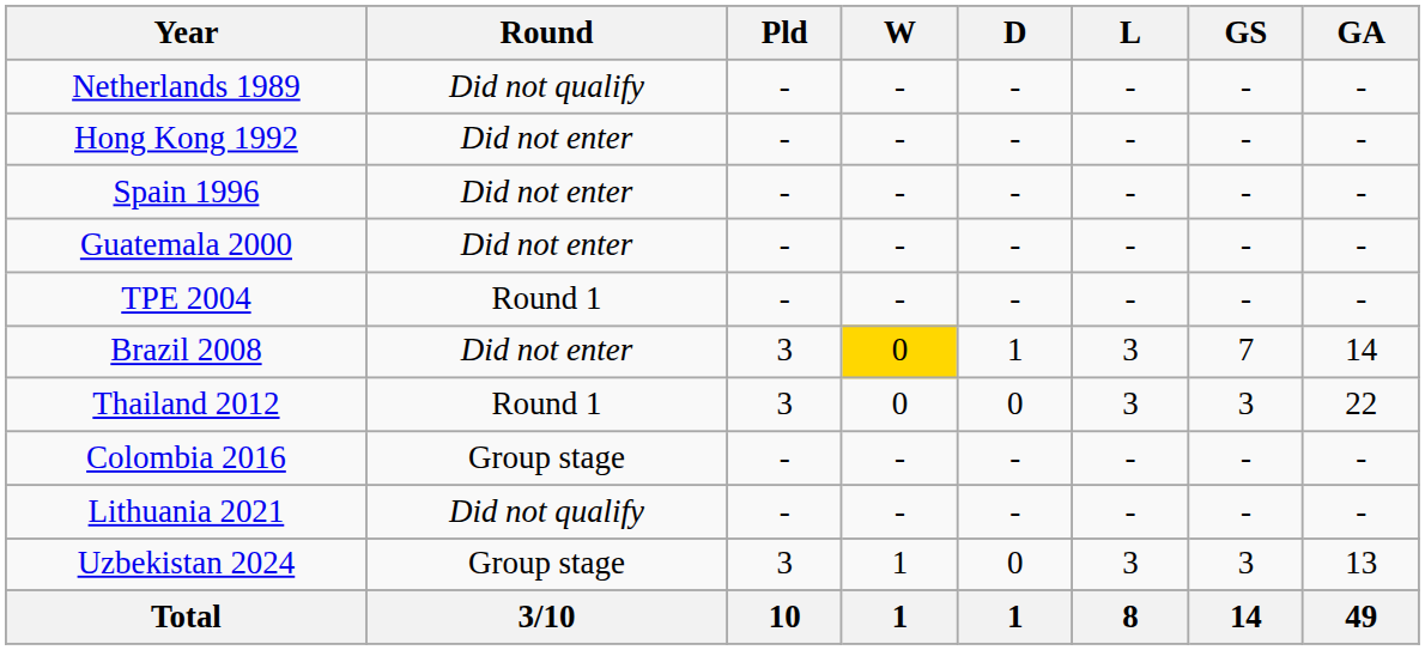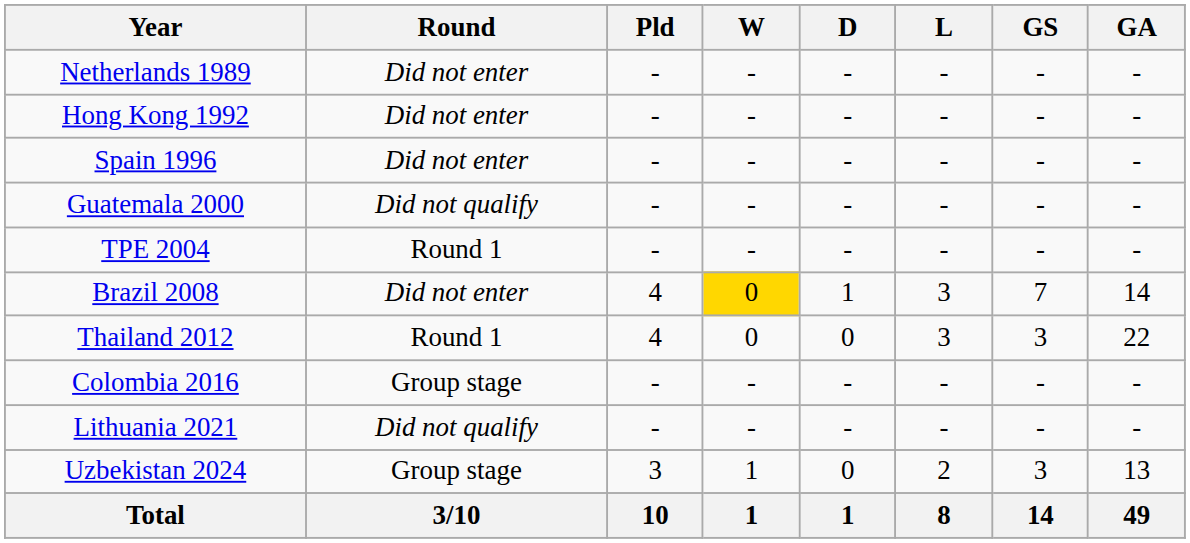Netherlands 1989 | Round: Did not qualify -> Did not enter
Guatemala 2000 | Round: Did not enter -> Did not qualify
Brazil 2008 | Pld: 3 -> 4
Thailand 2012 | Pld: 3 -> 4
Uzbekistan 2024 | L: 3 -> 2
